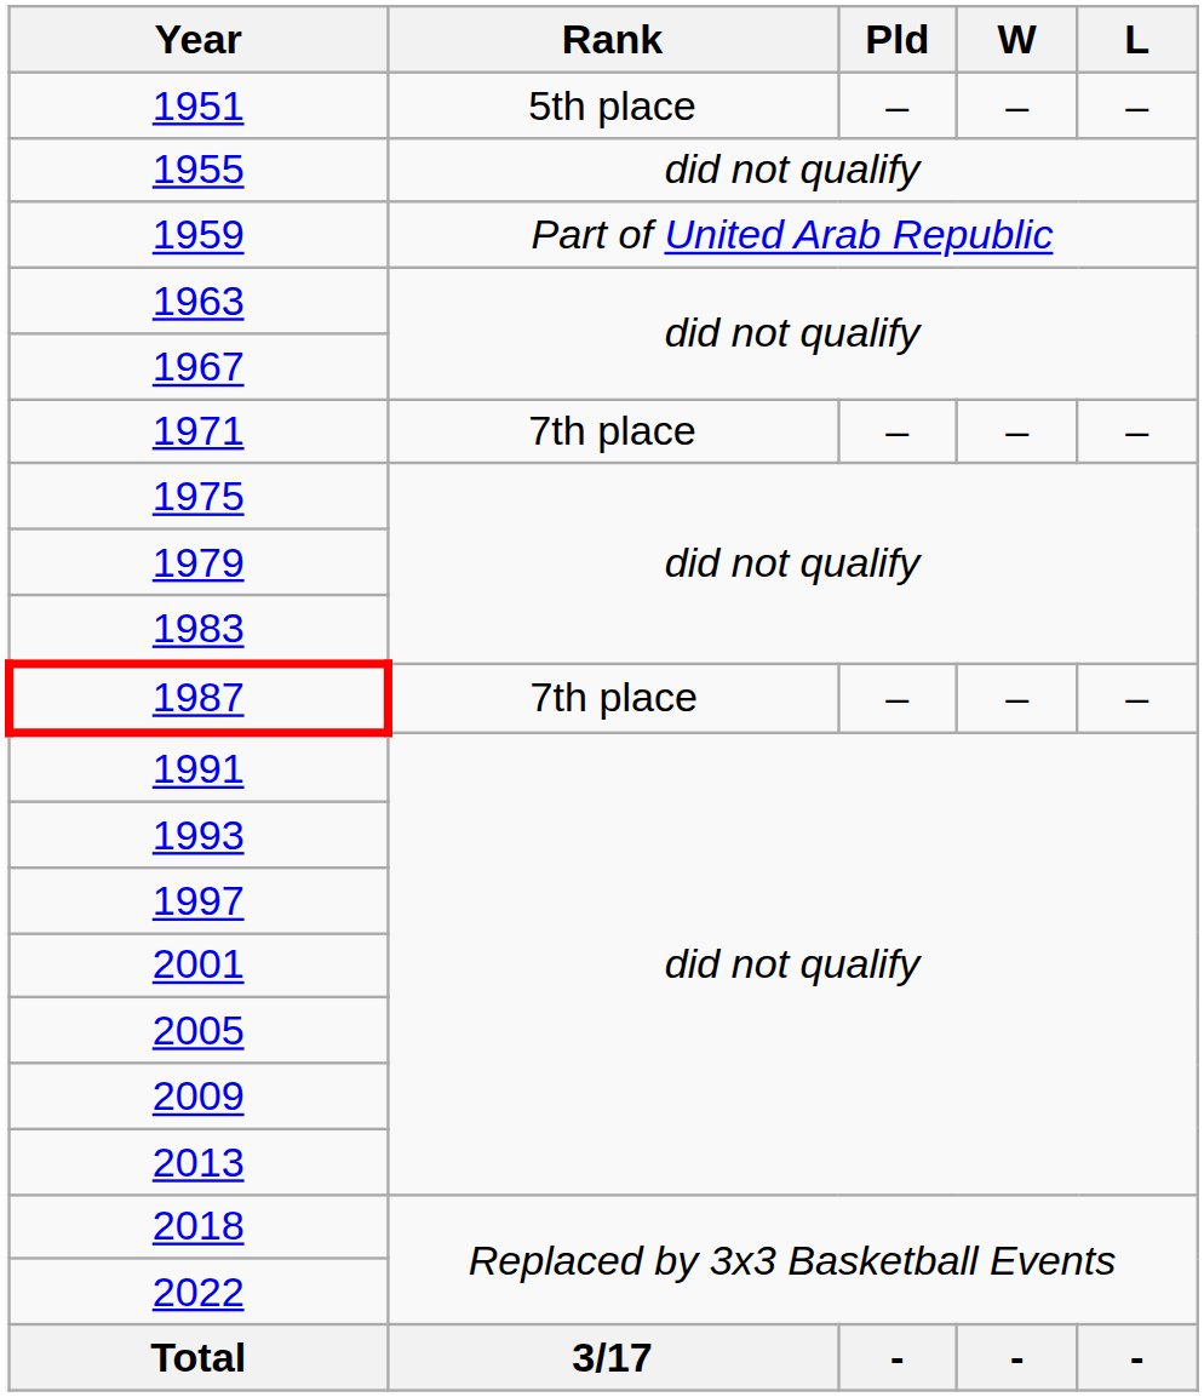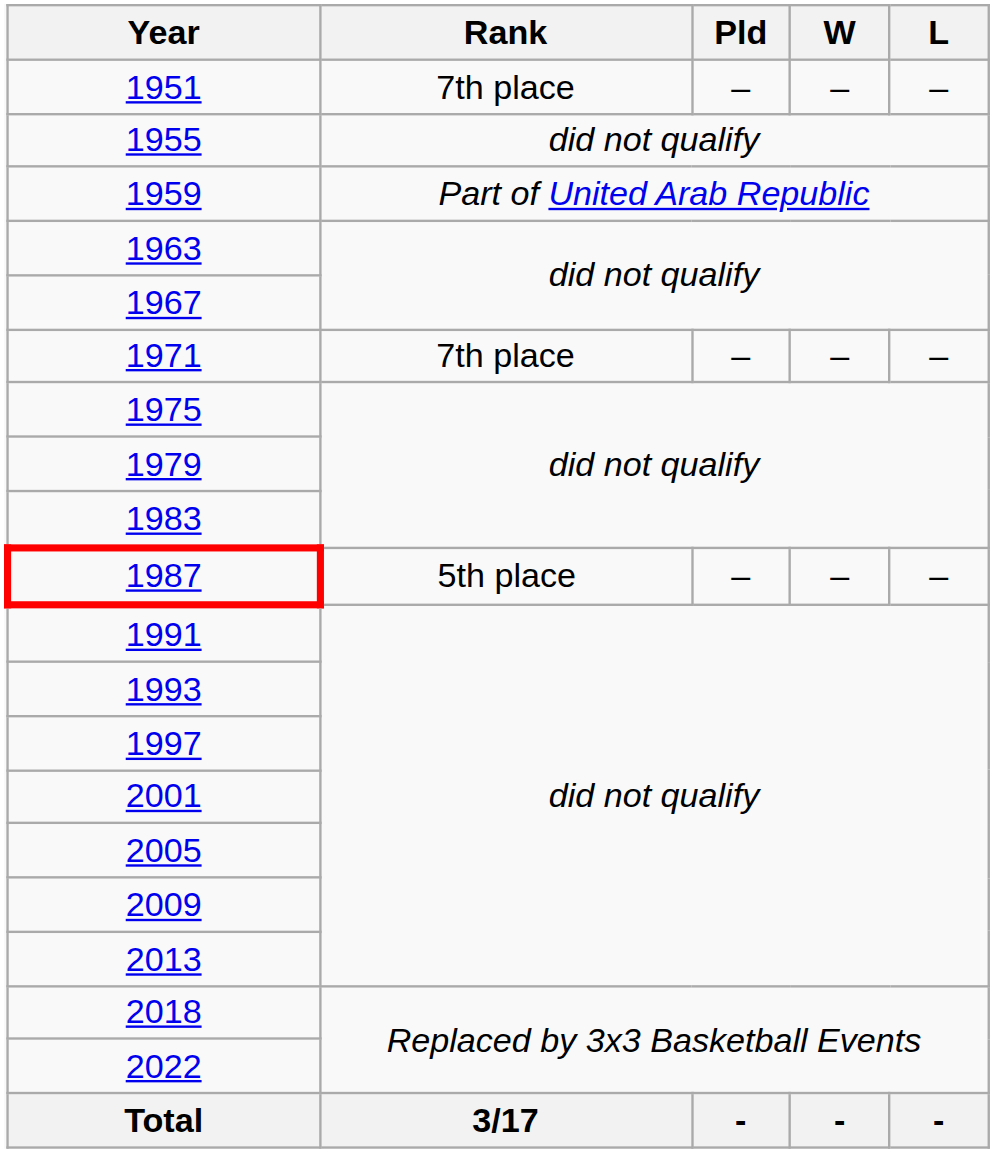1951 | Rank: 5th place -> 7th place
1987 | Rank: 7th place -> 5th place
